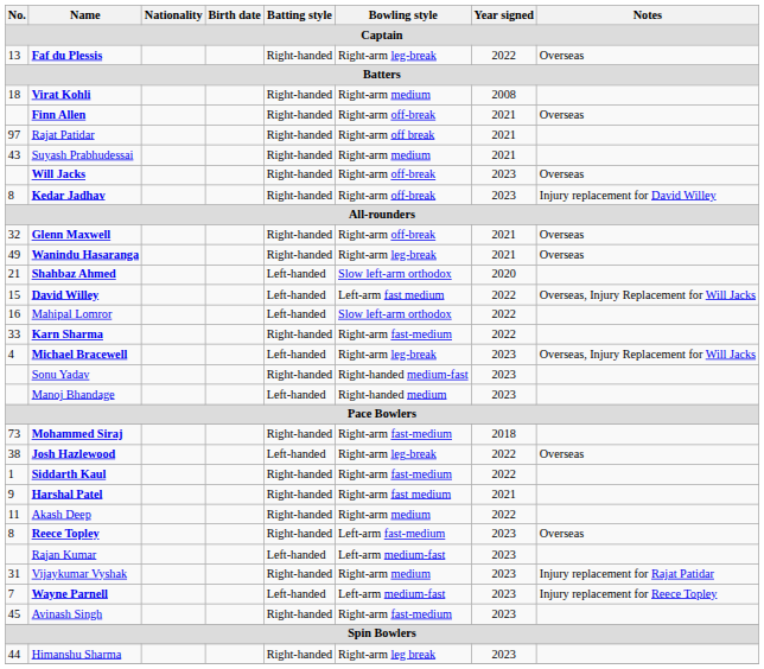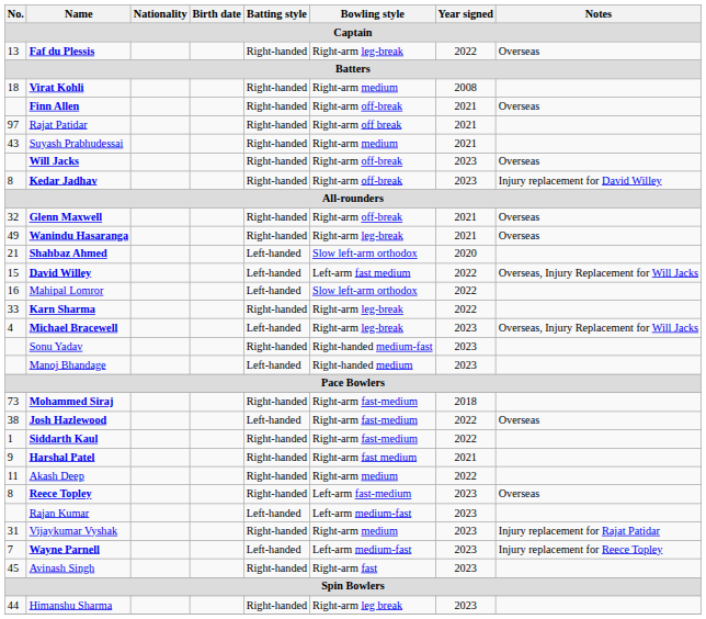Karn Sharma | Bowling style: Right-arm fast-medium -> Right-arm leg-break
Josh Hazlewood | Bowling style: Right-arm leg-break -> Right-arm fast-medium
Avinash Singh | Bowling style: Right-arm fast-medium -> Right-arm fast
